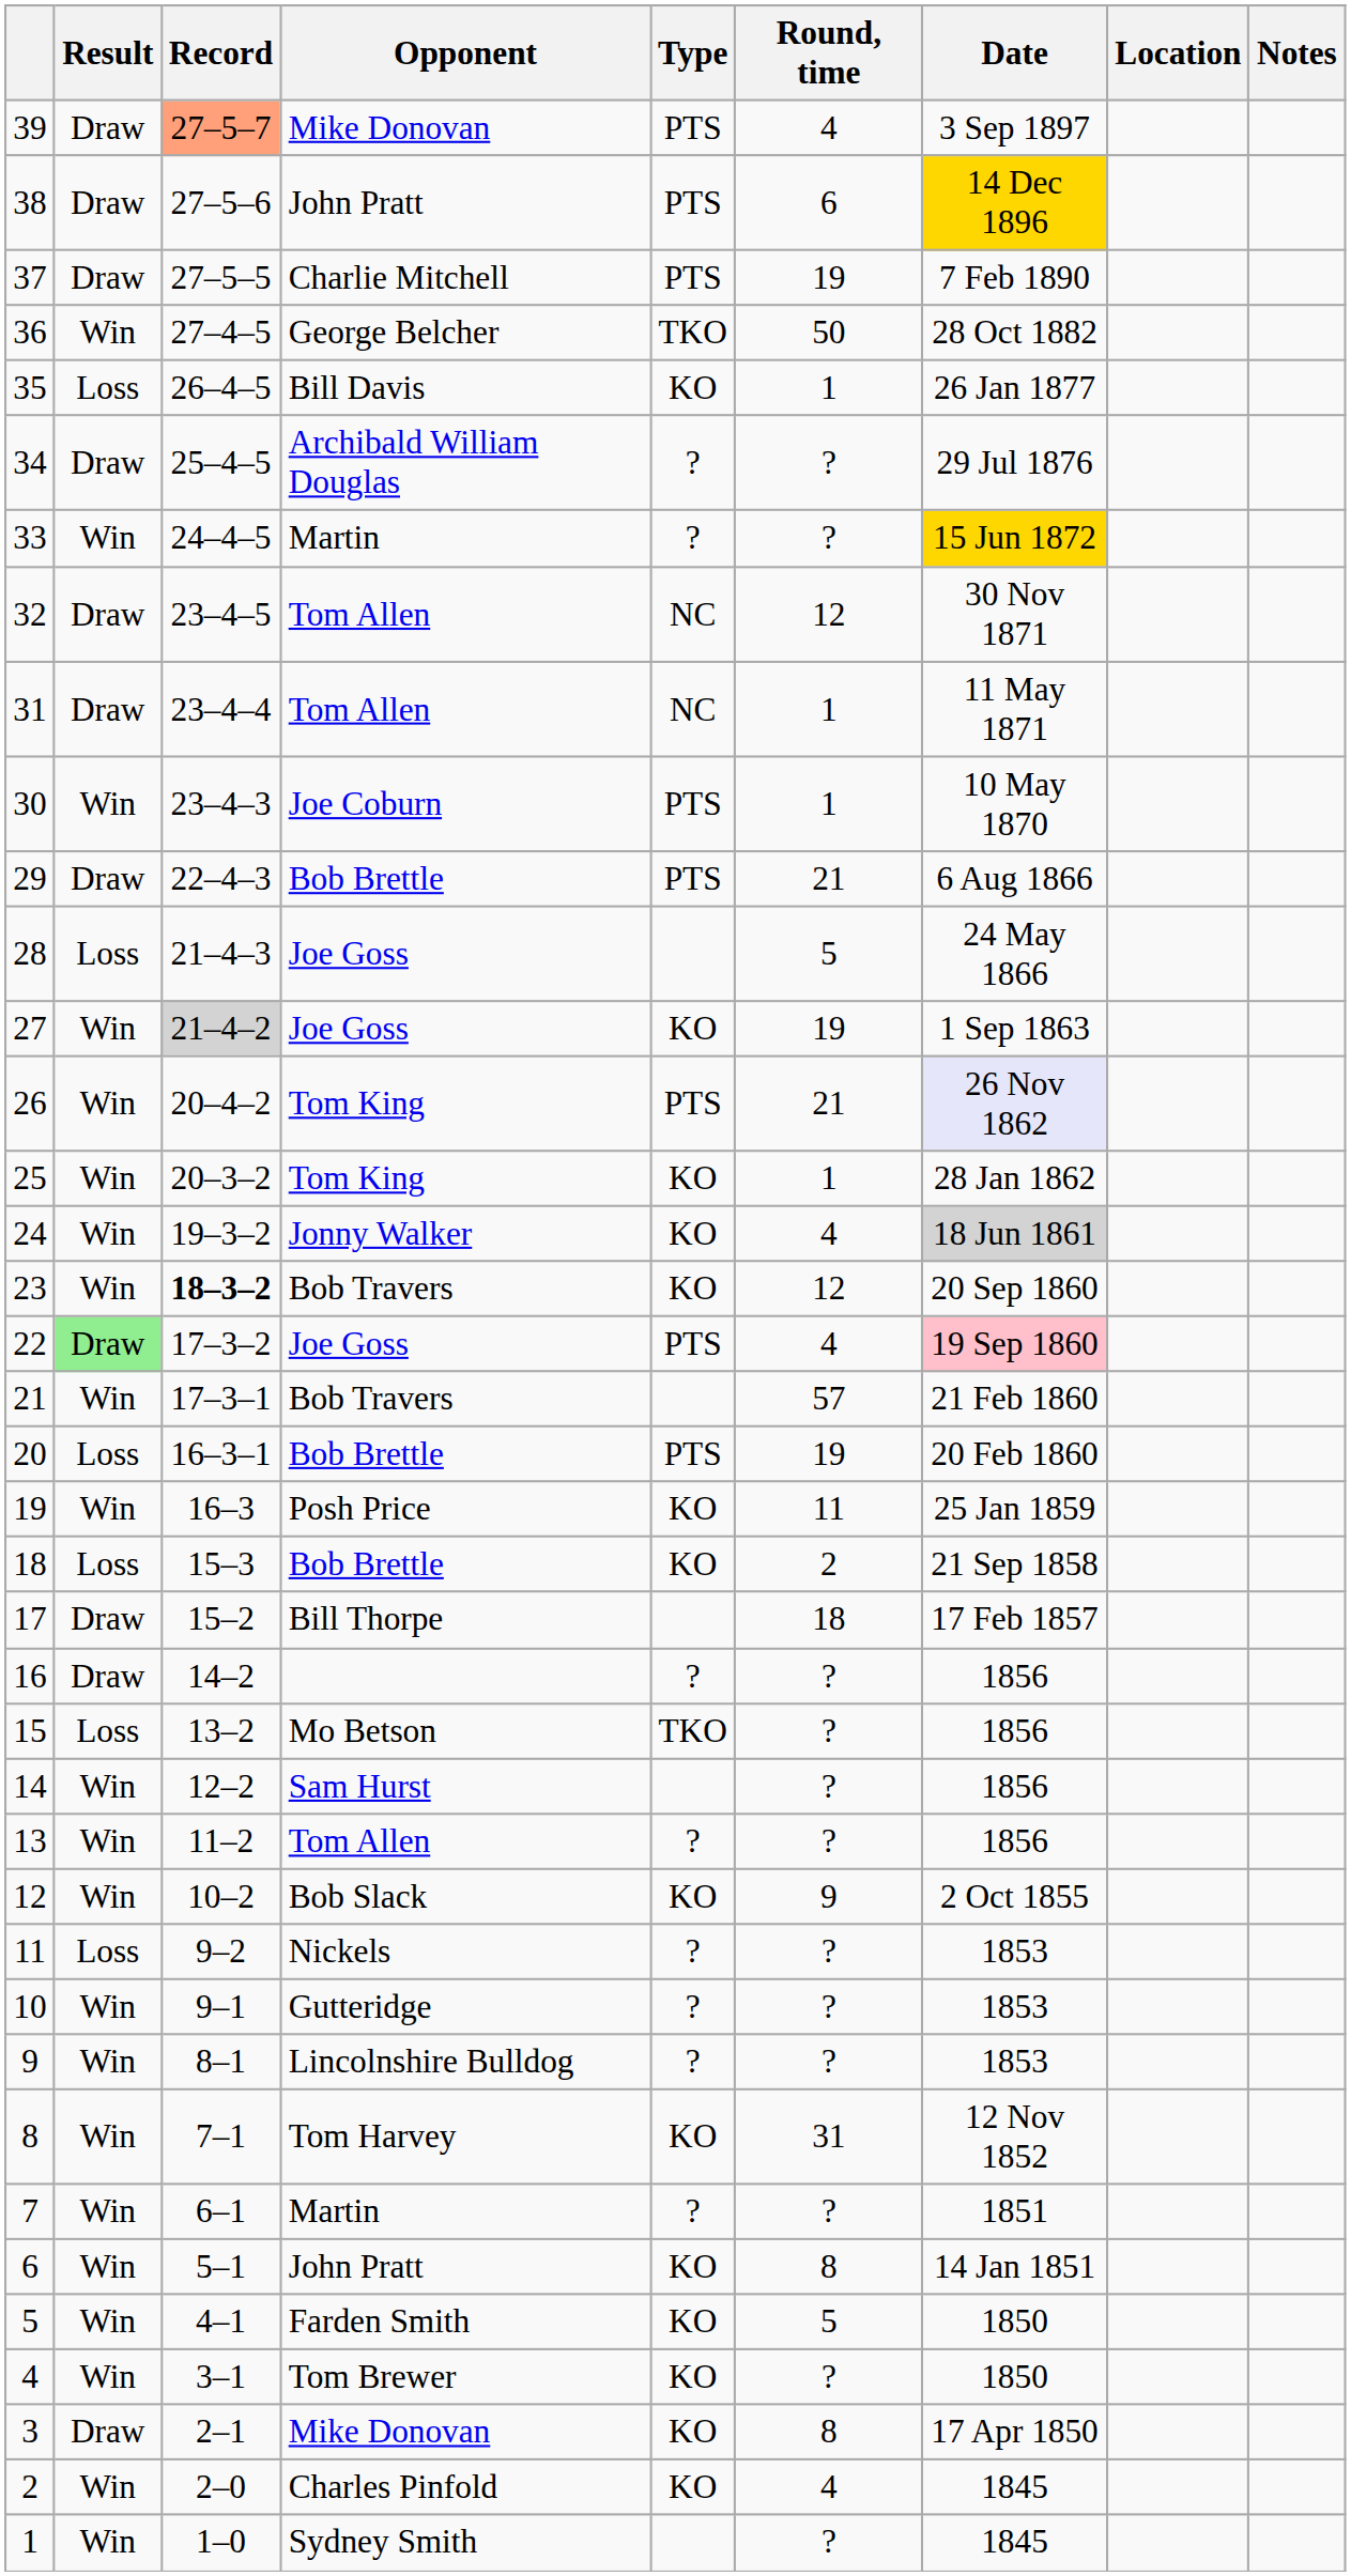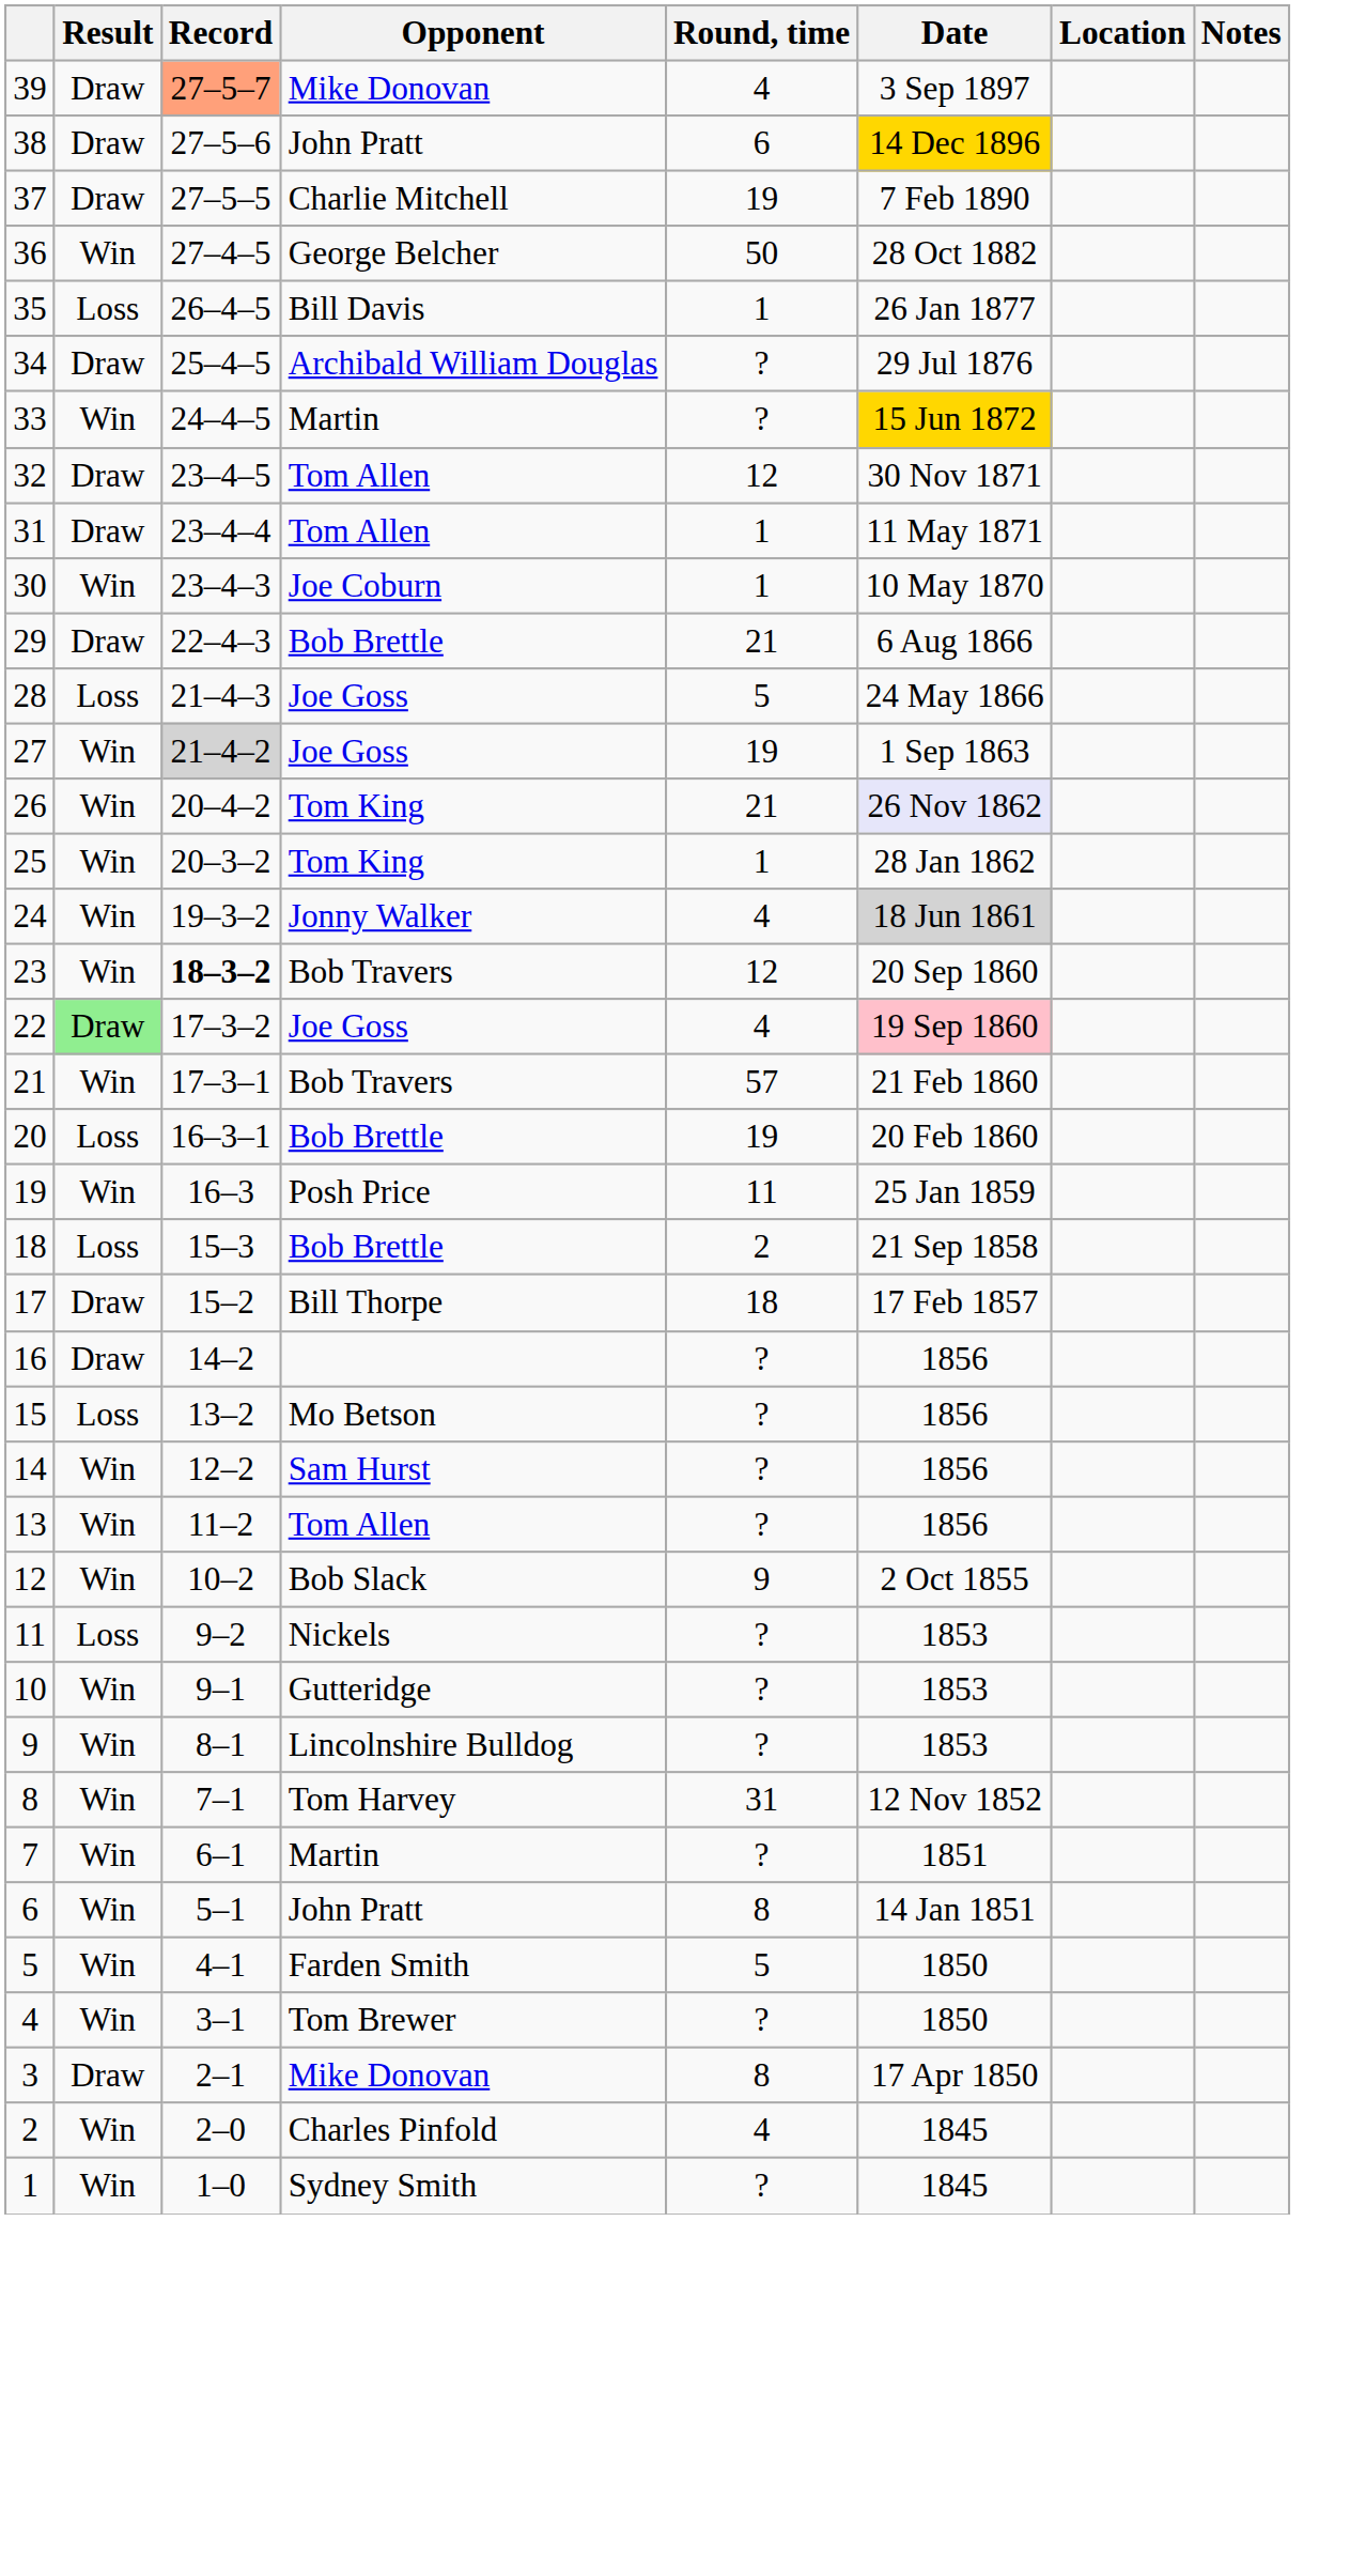- column: Type | PTS | PTS | PTS | TKO | KO | ? | ? | NC | NC | PTS | PTS | KO | PTS | KO | KO | KO | PTS | PTS | KO | KO | ? | TKO | ? | KO | ? | ? | ? | KO | ? | KO | KO | KO | KO | KO
